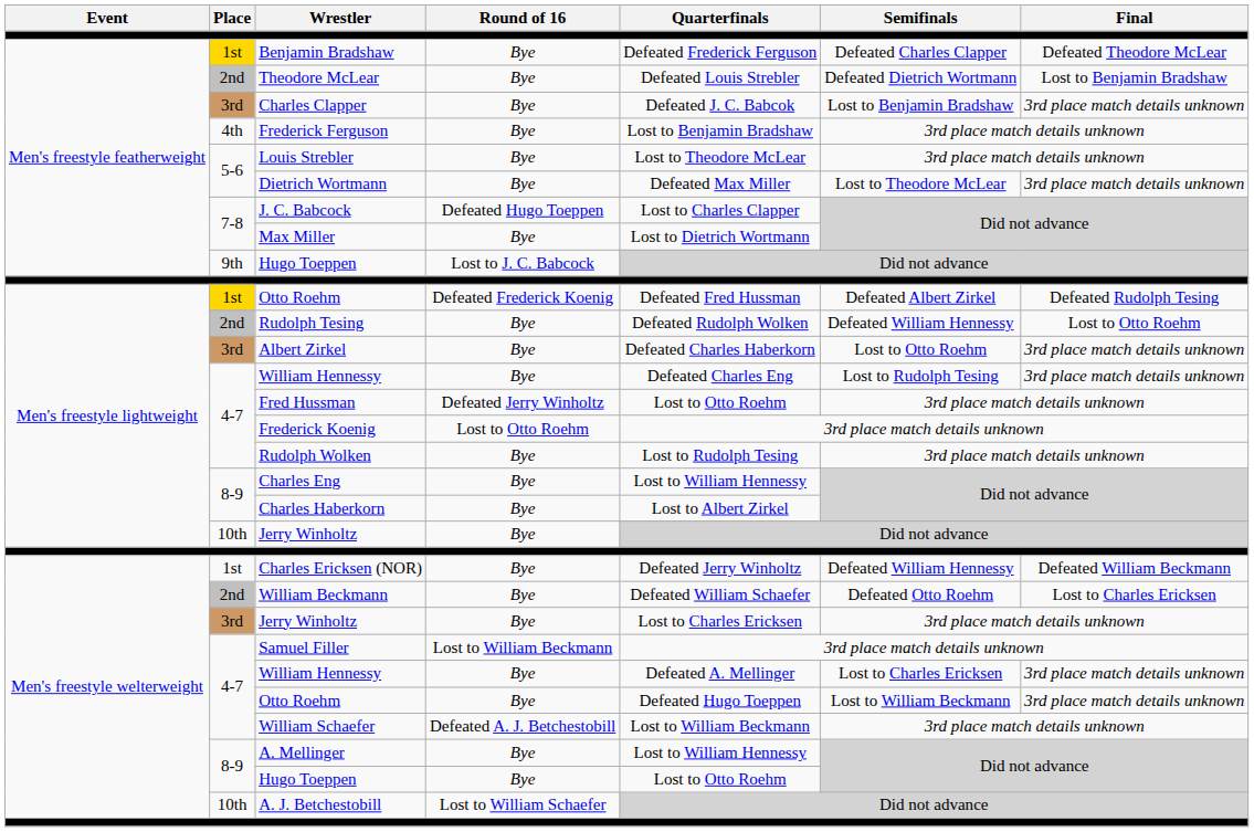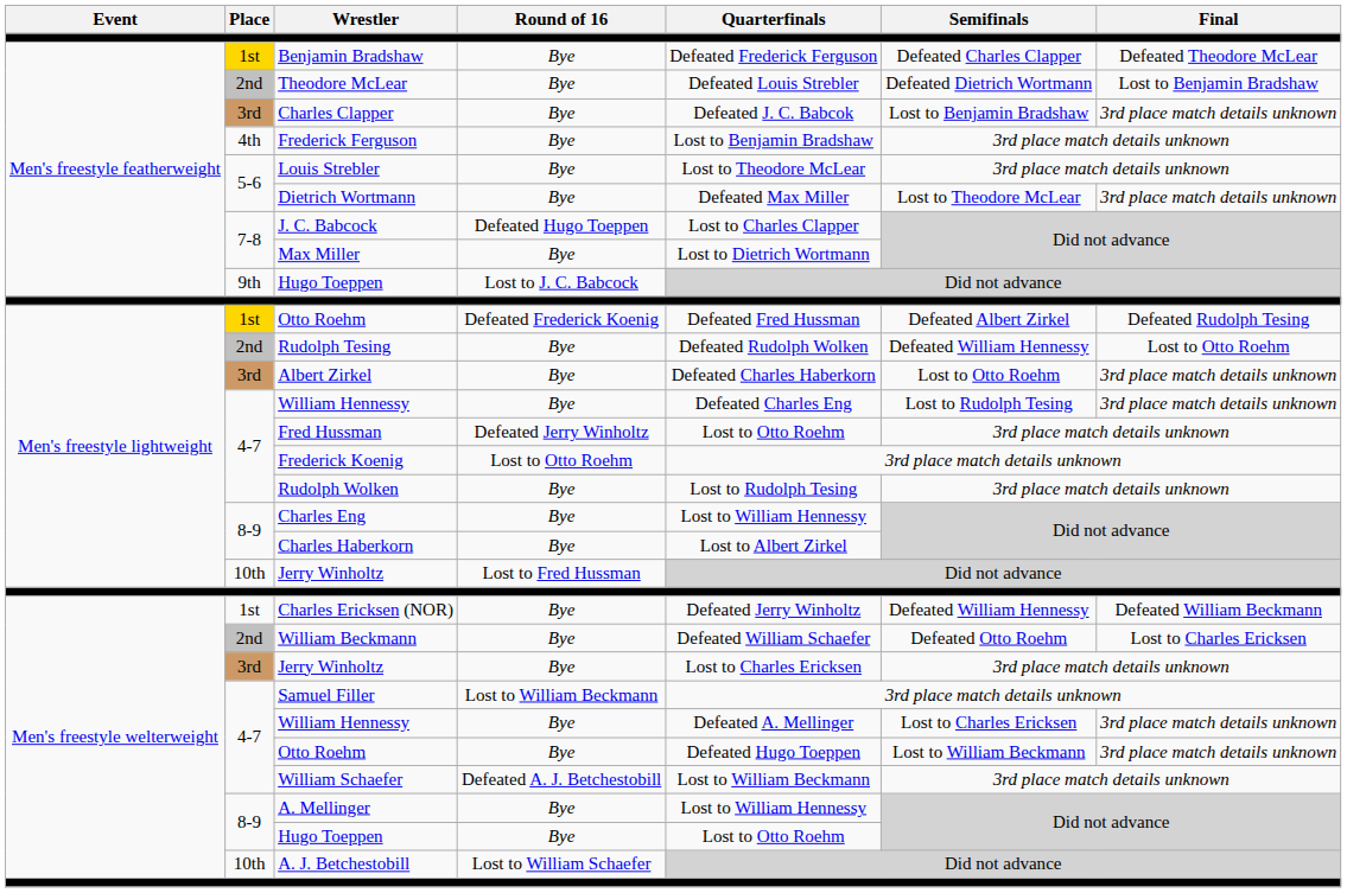Men's freestyle lightweight / Jerry Winholtz | Round of 16: Bye -> Lost to Fred Hussman
